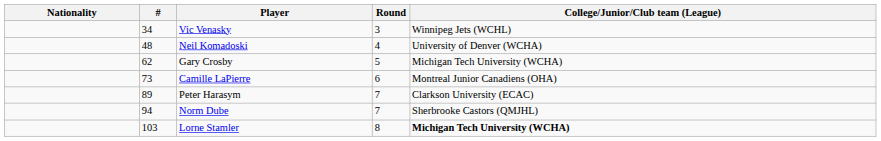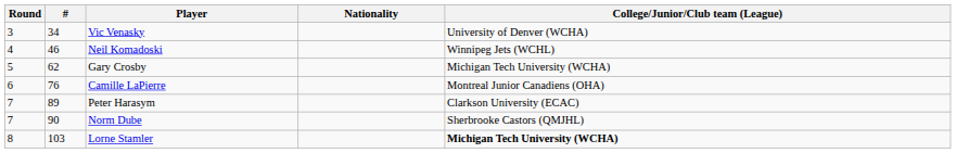columns swapped: Round <-> Nationality
Vic Venasky | College/Junior/Club team (League): Winnipeg Jets (WCHL) -> University of Denver (WCHA)
Neil Komadoski | #: 48 -> 46
Neil Komadoski | College/Junior/Club team (League): University of Denver (WCHA) -> Winnipeg Jets (WCHL)
Camille LaPierre | #: 73 -> 76
Norm Dube | #: 94 -> 90
